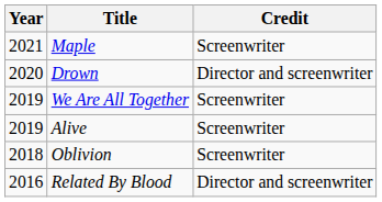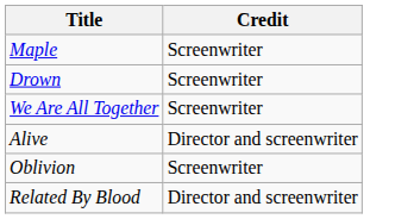- column: Year | 2021 | 2020 | 2019 | 2019 | 2018 | 2016
Drown | Credit: Director and screenwriter -> Screenwriter
Alive | Credit: Screenwriter -> Director and screenwriter
